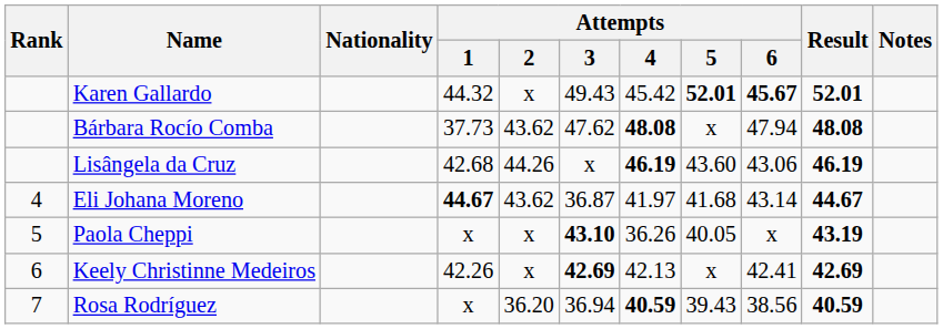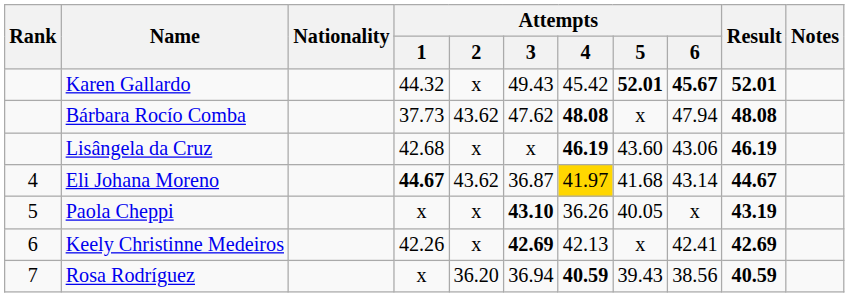Lisângela da Cruz | Attempts / 2: 44.26 -> x
Eli Johana Moreno | Attempts / 4: no background -> gold background
